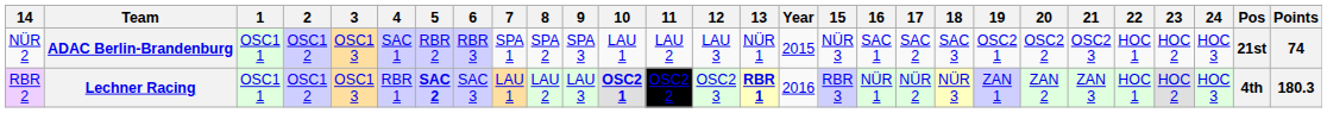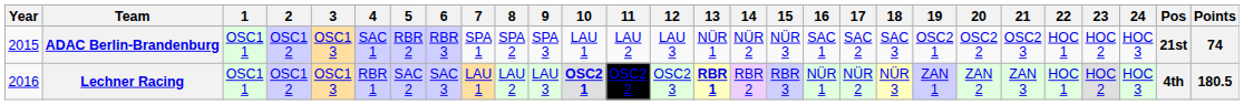columns swapped: Year <-> 14
Lechner Racing | 5: bold -> normal
Lechner Racing | Points: 180.3 -> 180.5
